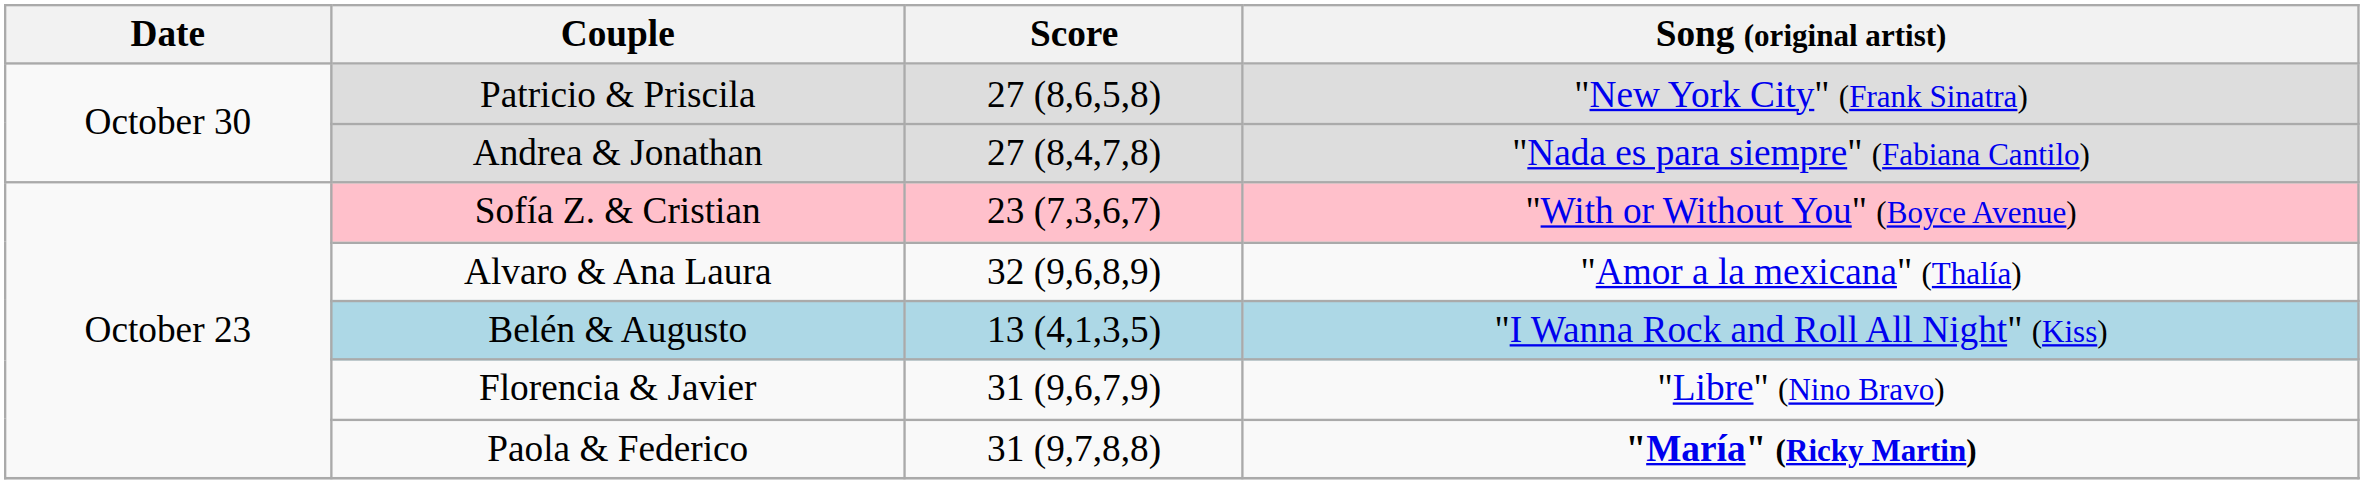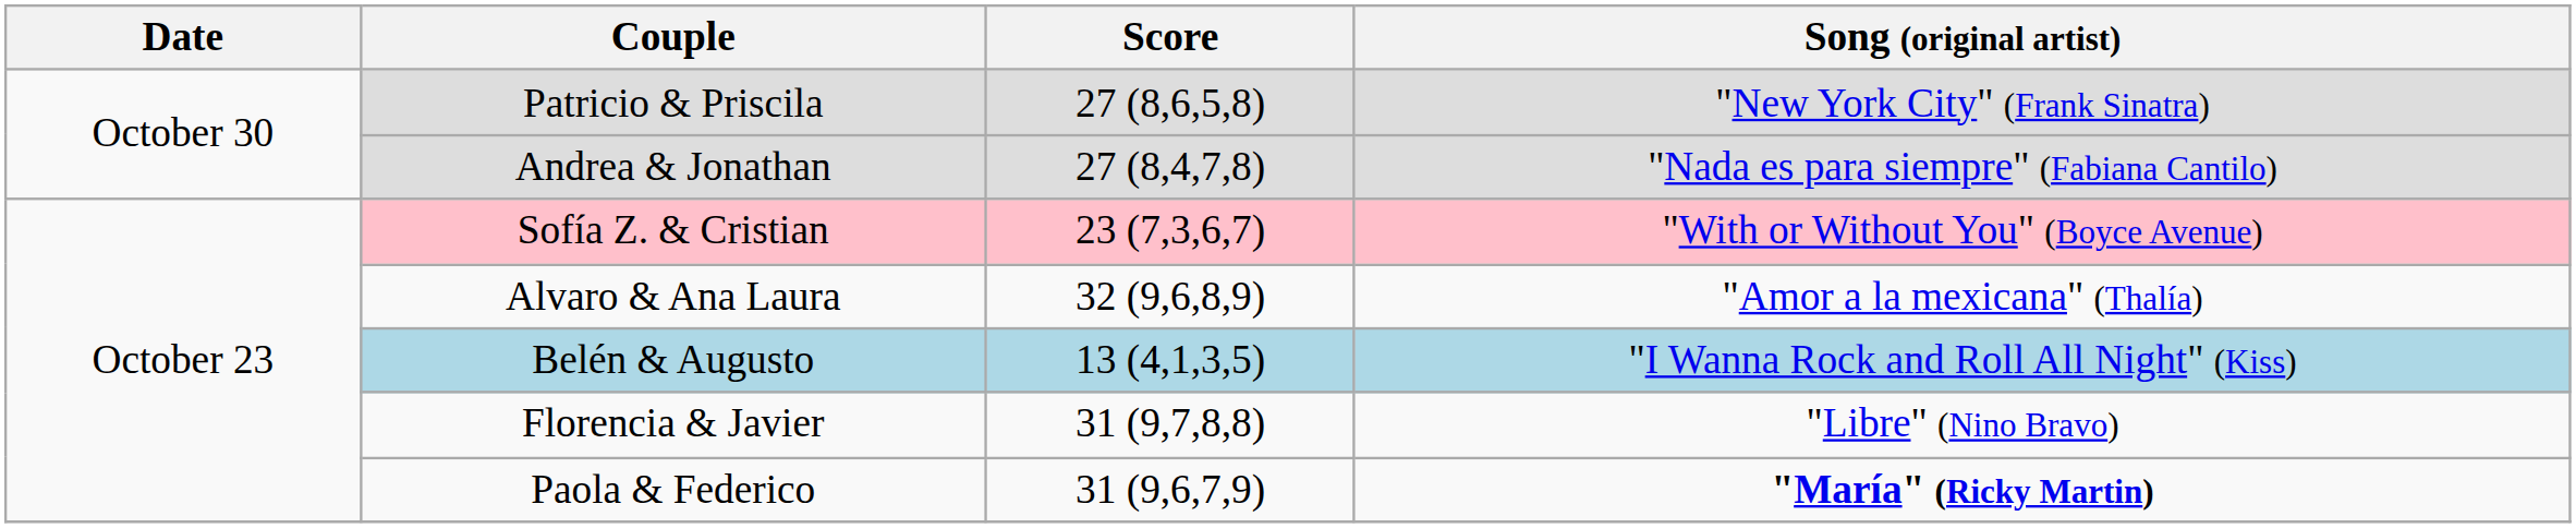Florencia & Javier | Score: 31 (9,6,7,9) -> 31 (9,7,8,8)
Paola & Federico | Score: 31 (9,7,8,8) -> 31 (9,6,7,9)
